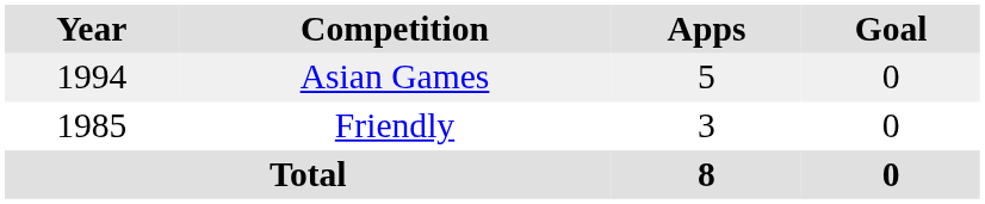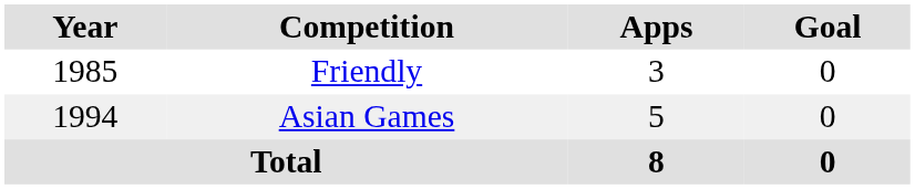rows swapped: Friendly <-> Asian Games
